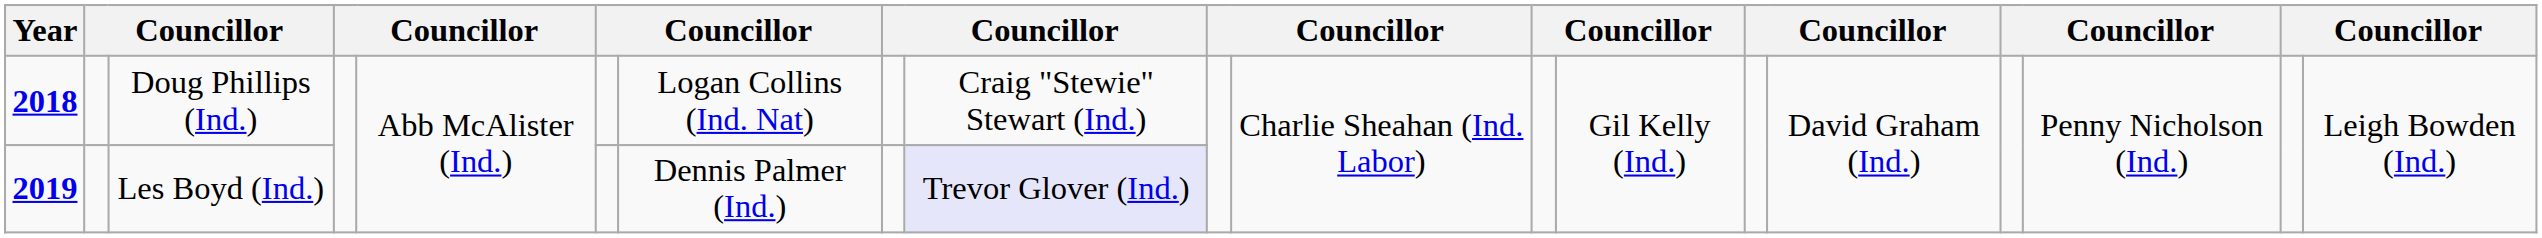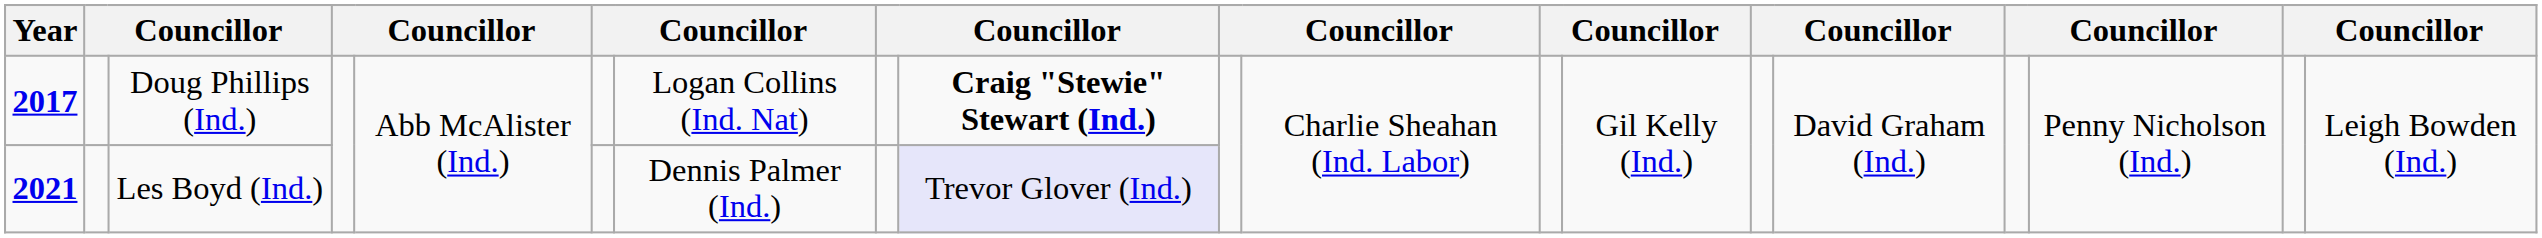Doug Phillips (Ind.) | Year: 2018 -> 2017
Doug Phillips (Ind.) | column 9: normal -> bold
Les Boyd (Ind.) | Year: 2019 -> 2021
